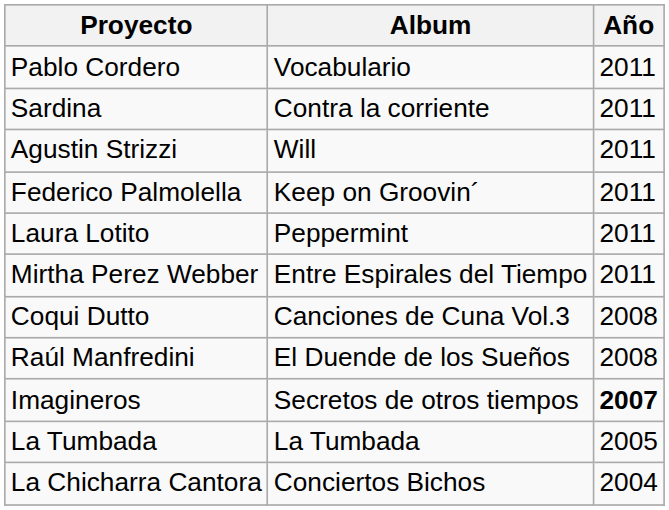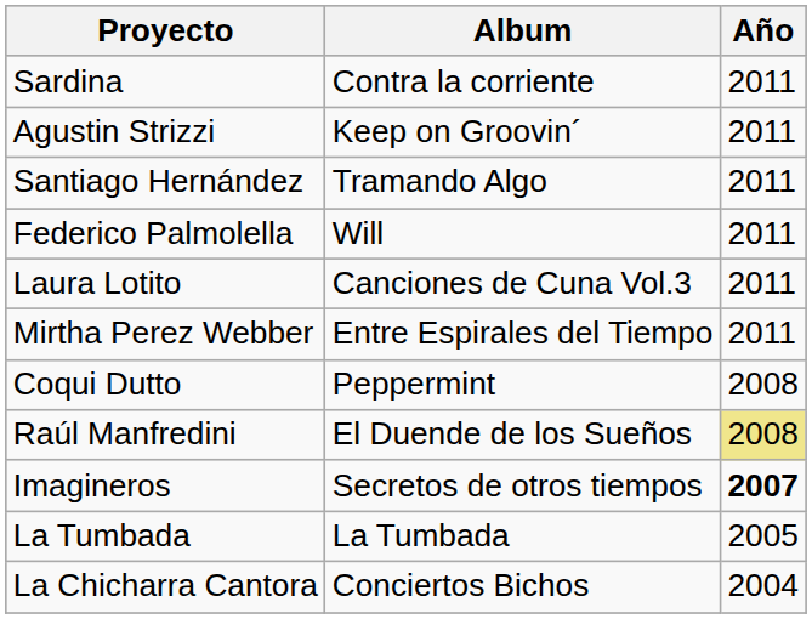- row: Pablo Cordero | Vocabulario | 2011
Agustin Strizzi | Album: Will -> Keep on Groovin´
+ row: Santiago Hernández | Tramando Algo | 2011
Federico Palmolella | Album: Keep on Groovin´ -> Will
Laura Lotito | Album: Peppermint -> Canciones de Cuna Vol.3
Coqui Dutto | Album: Canciones de Cuna Vol.3 -> Peppermint
Raúl Manfredini | Año: no background -> khaki background
